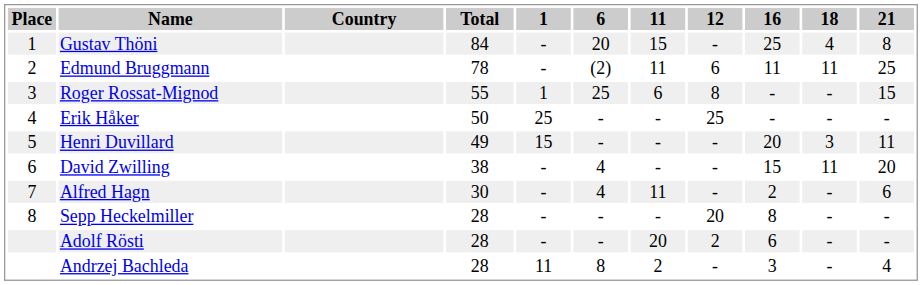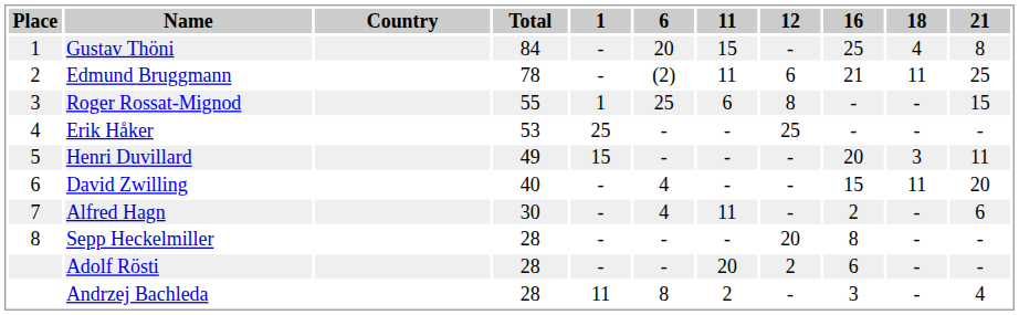Edmund Bruggmann | 16: 11 -> 21
Erik Håker | Total: 50 -> 53
David Zwilling | Total: 38 -> 40
